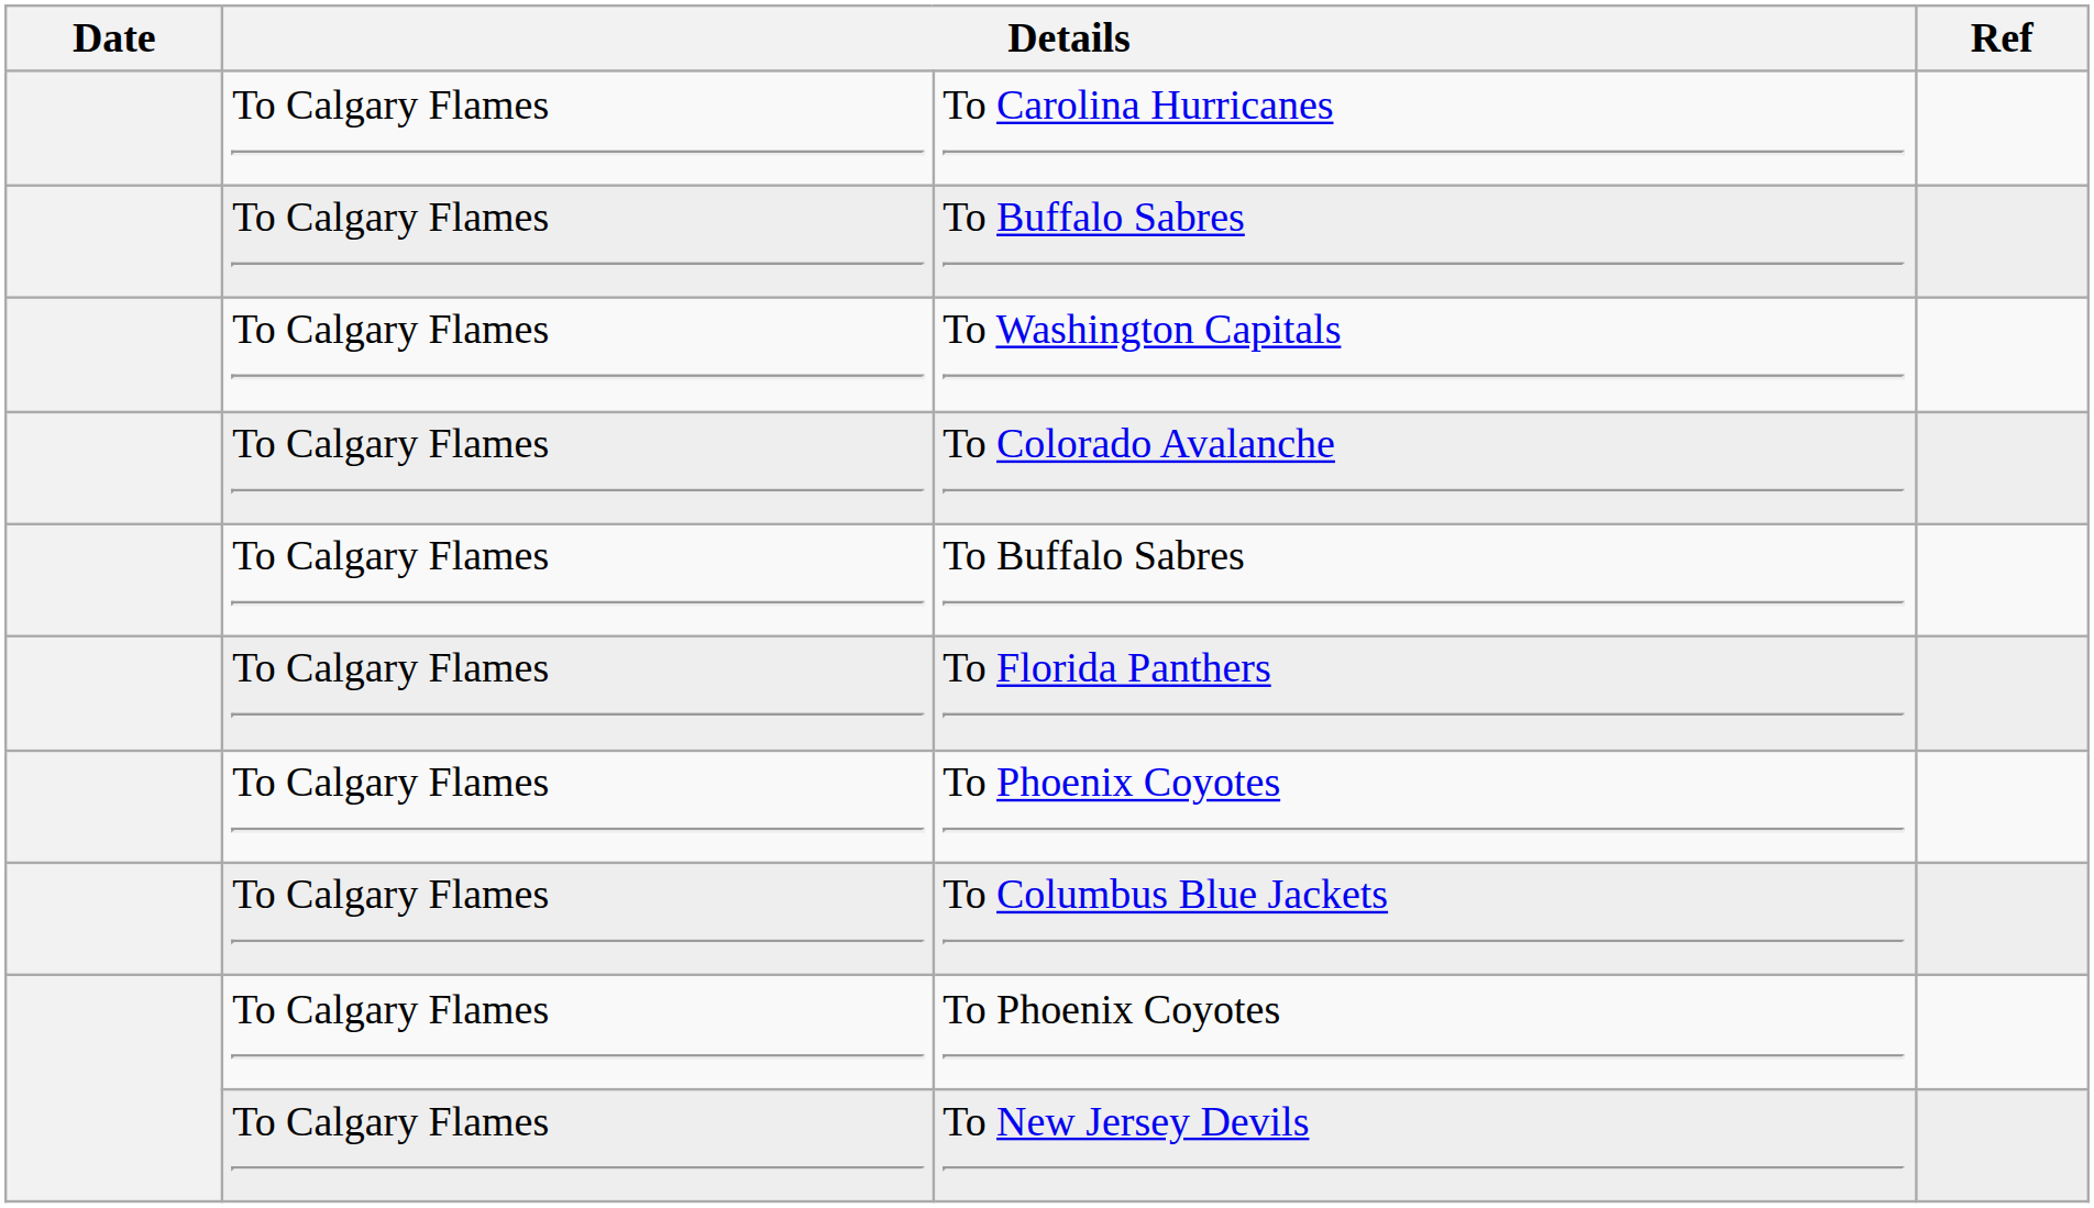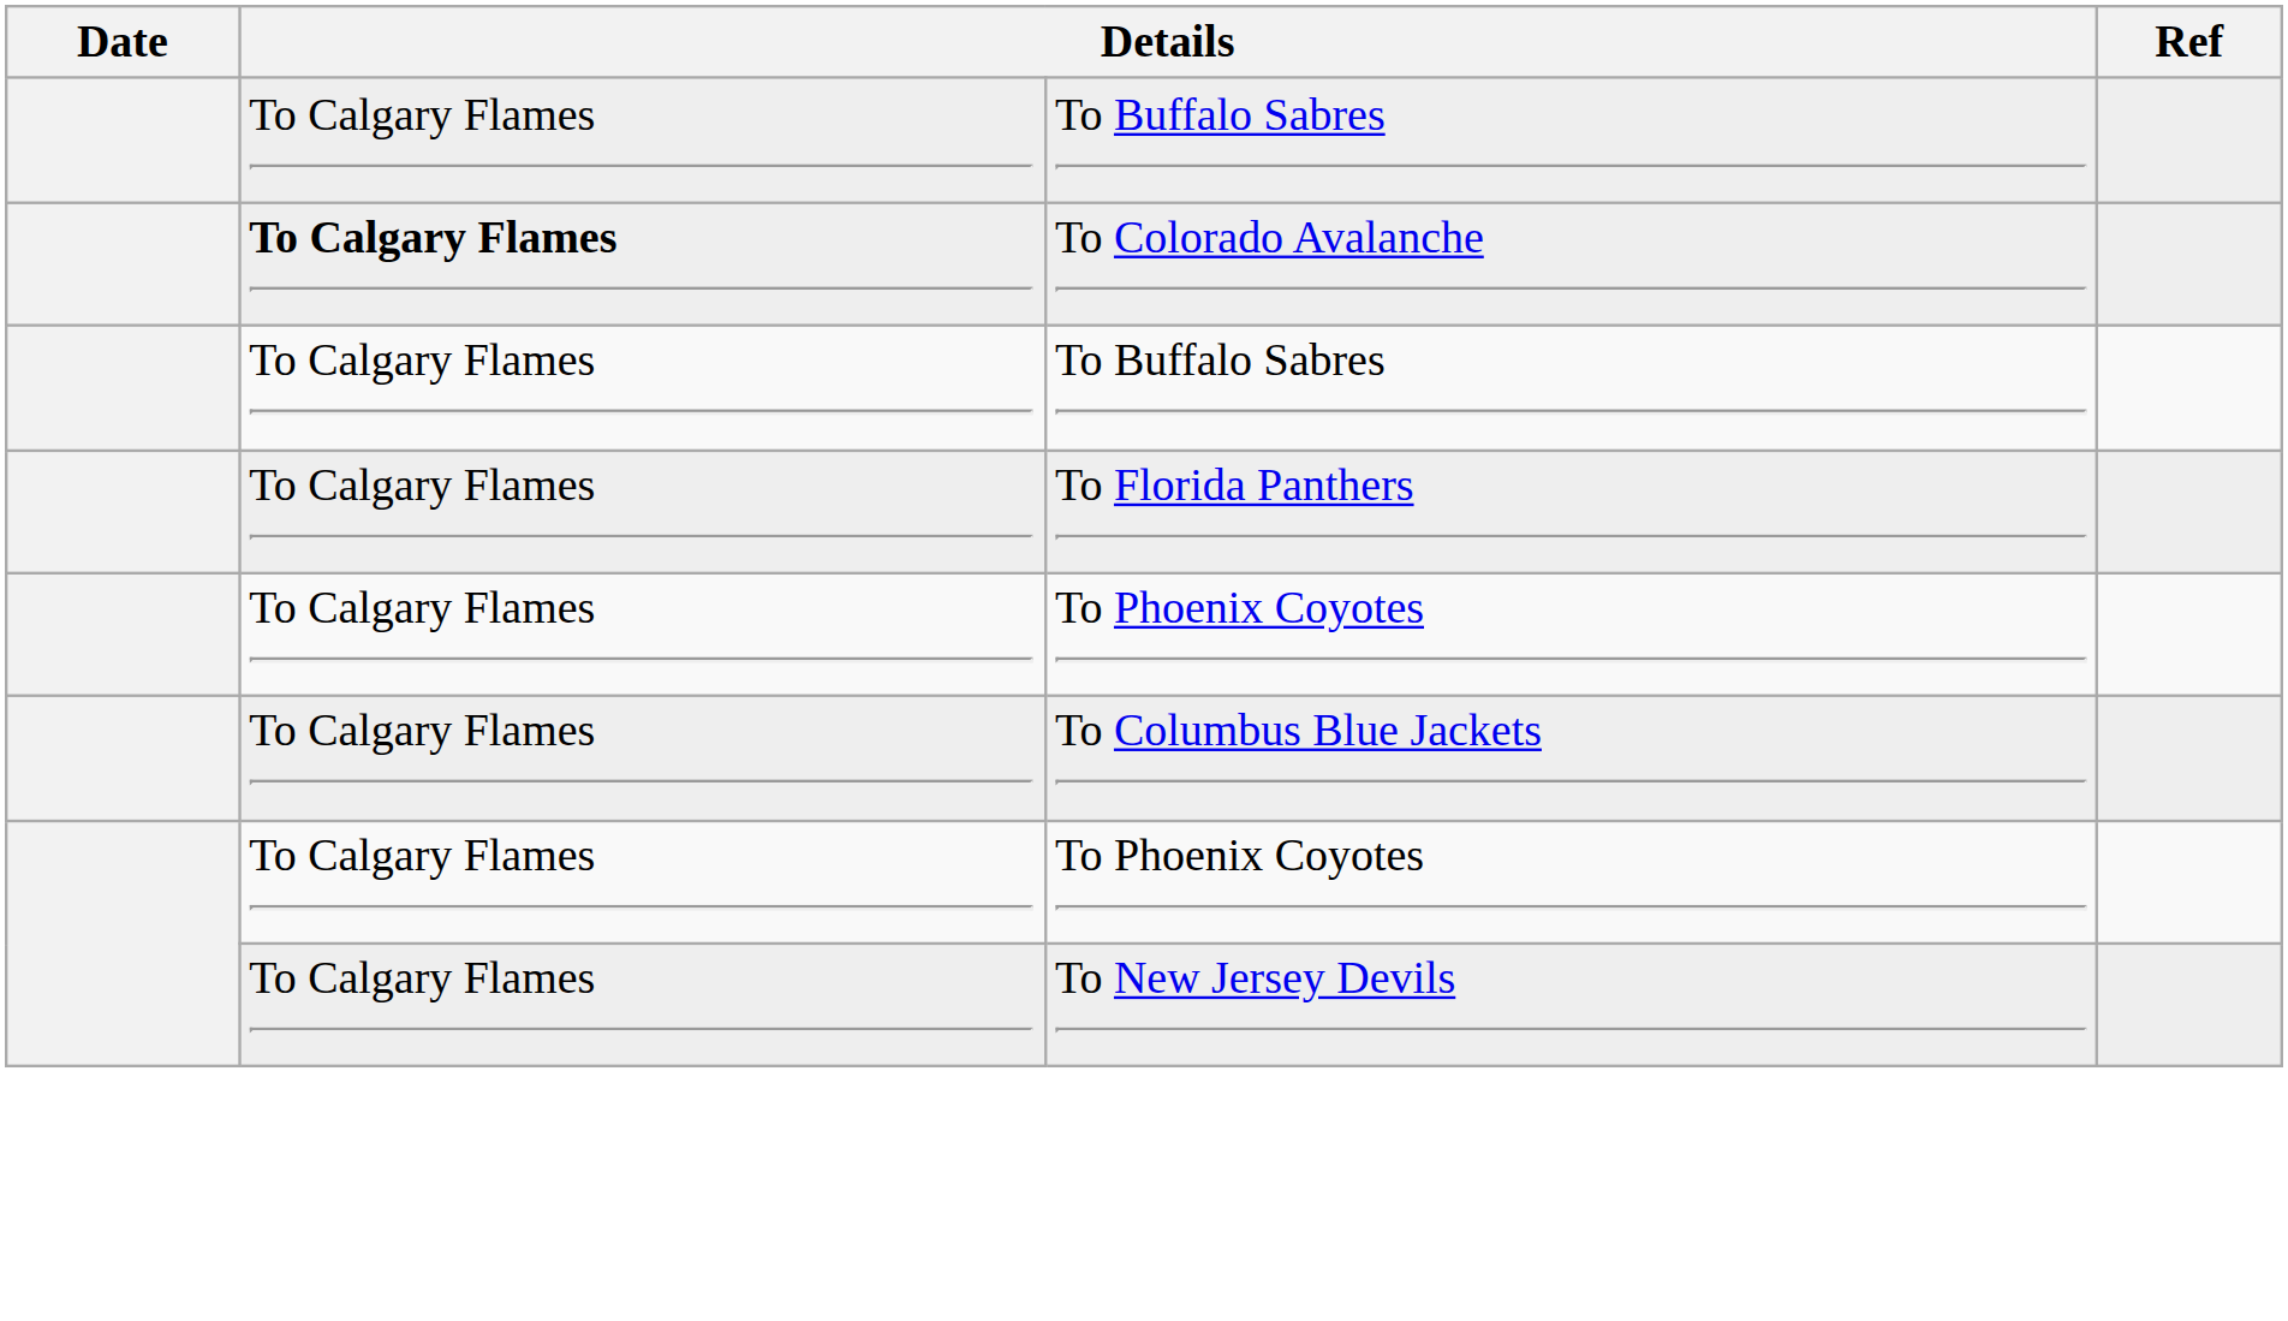- row: To Calgary Flames | To Carolina Hurricanes
- row: To Calgary Flames | To Washington Capitals
To Colorado Avalanche | column 2: normal -> bold
